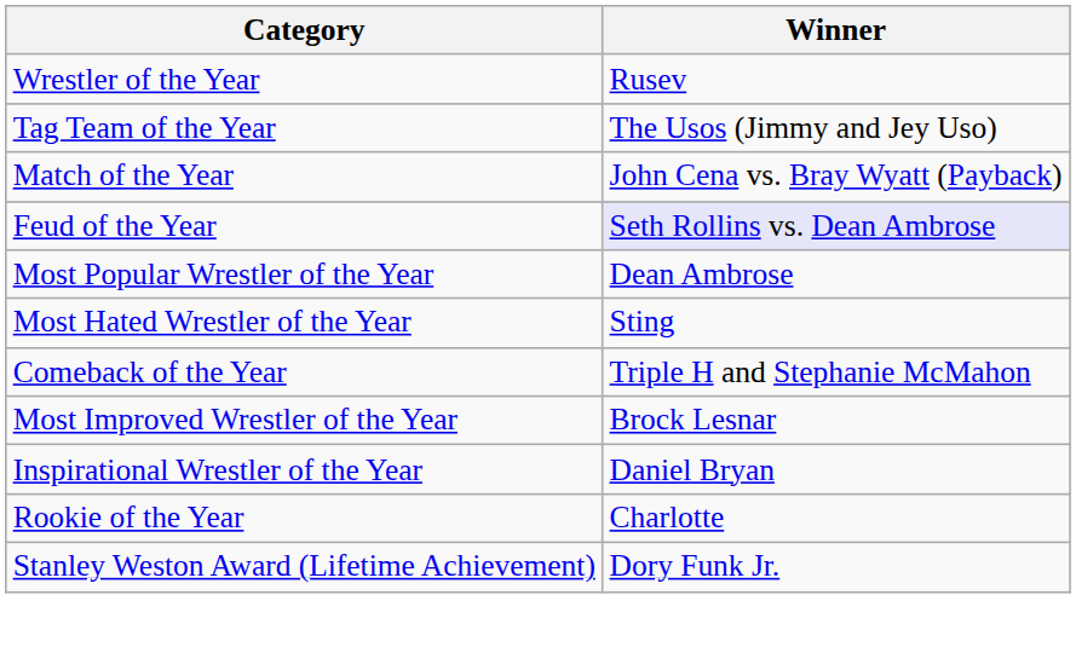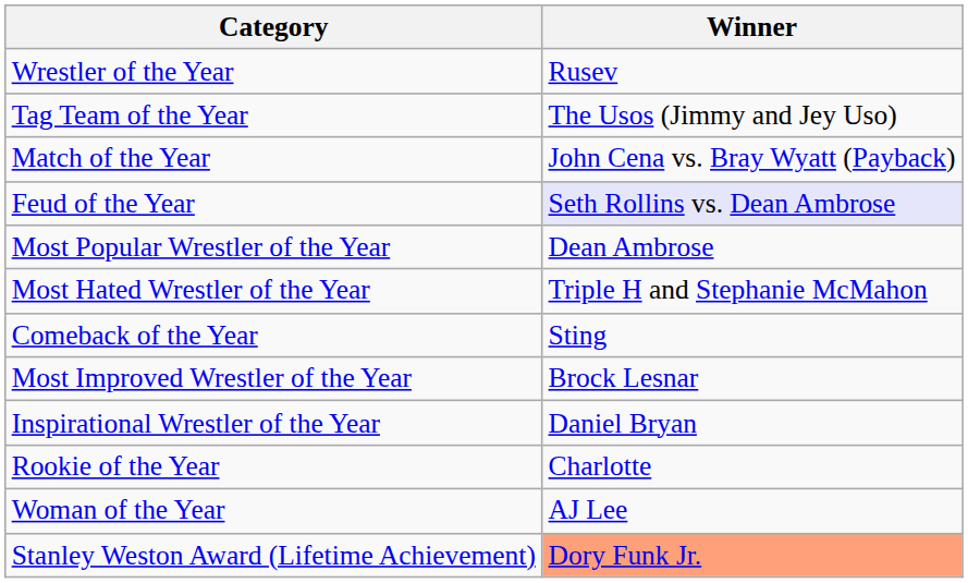Most Hated Wrestler of the Year | Winner: Sting -> Triple H and Stephanie McMahon
Comeback of the Year | Winner: Triple H and Stephanie McMahon -> Sting
+ row: Woman of the Year | AJ Lee
Stanley Weston Award (Lifetime Achievement) | Winner: no background -> lightsalmon background
